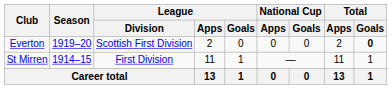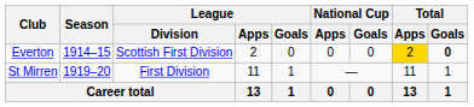Everton | Season: 1919–20 -> 1914–15
Everton | Total / Apps: no background -> gold background
St Mirren | Season: 1914–15 -> 1919–20
